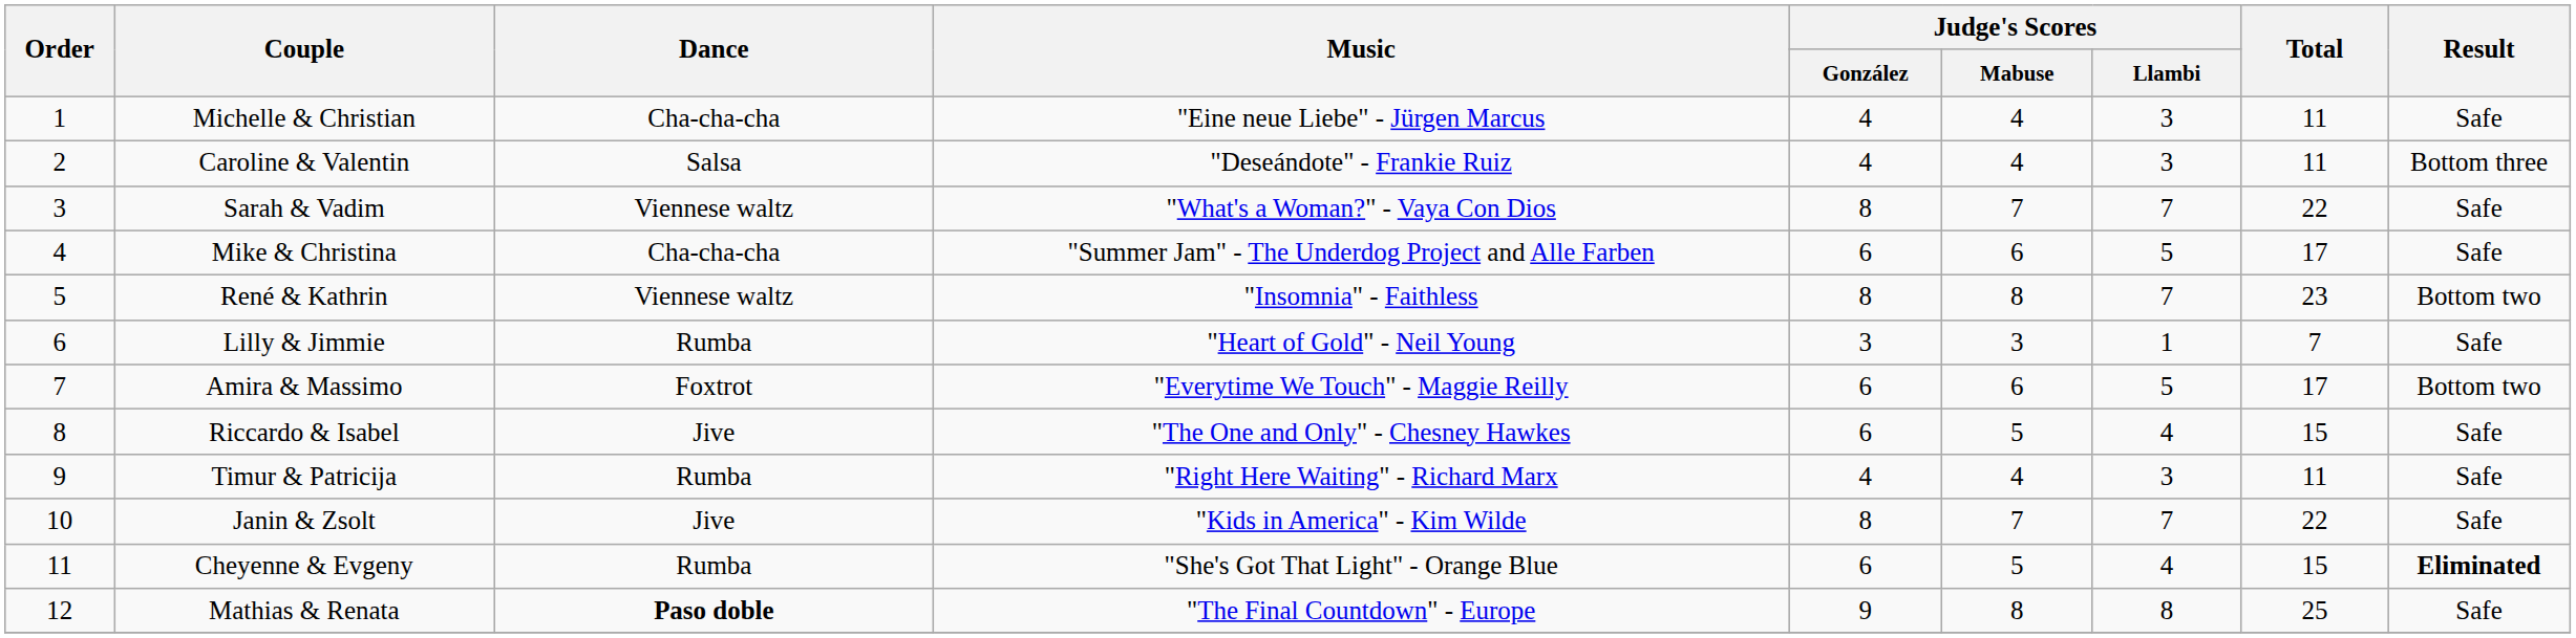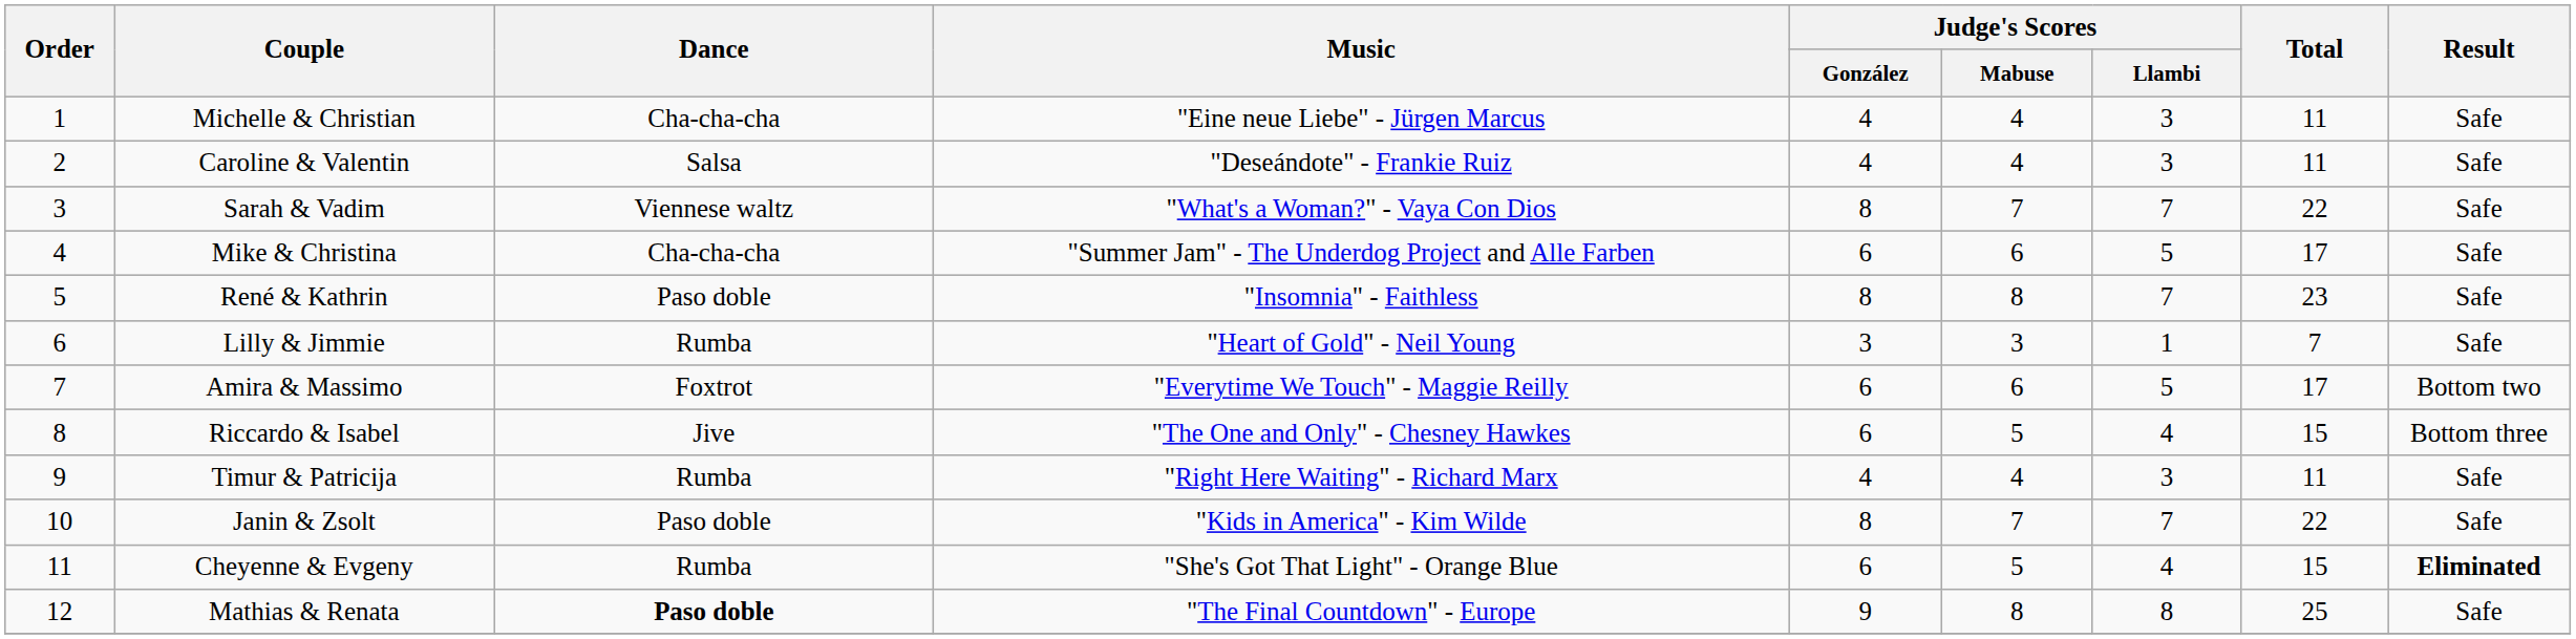Caroline & Valentin | Result: Bottom three -> Safe
René & Kathrin | Dance: Viennese waltz -> Paso doble
René & Kathrin | Result: Bottom two -> Safe
Riccardo & Isabel | Result: Safe -> Bottom three
Janin & Zsolt | Dance: Jive -> Paso doble
